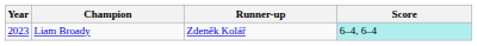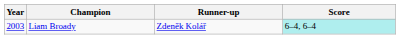Liam Broady | Year: 2023 -> 2003
